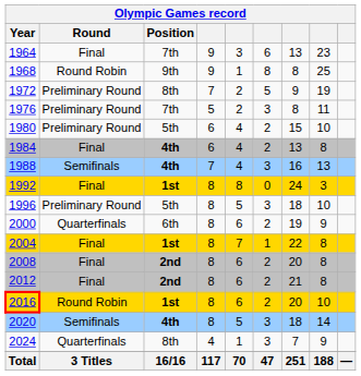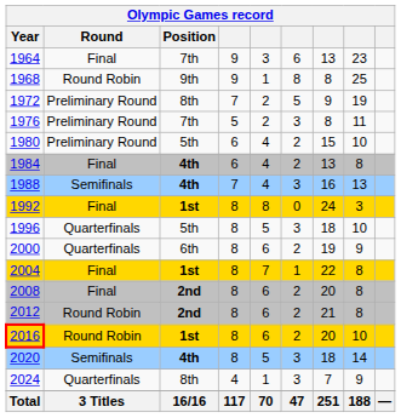1996 | Round: Preliminary Round -> Quarterfinals
2012 | Round: Final -> Round Robin
